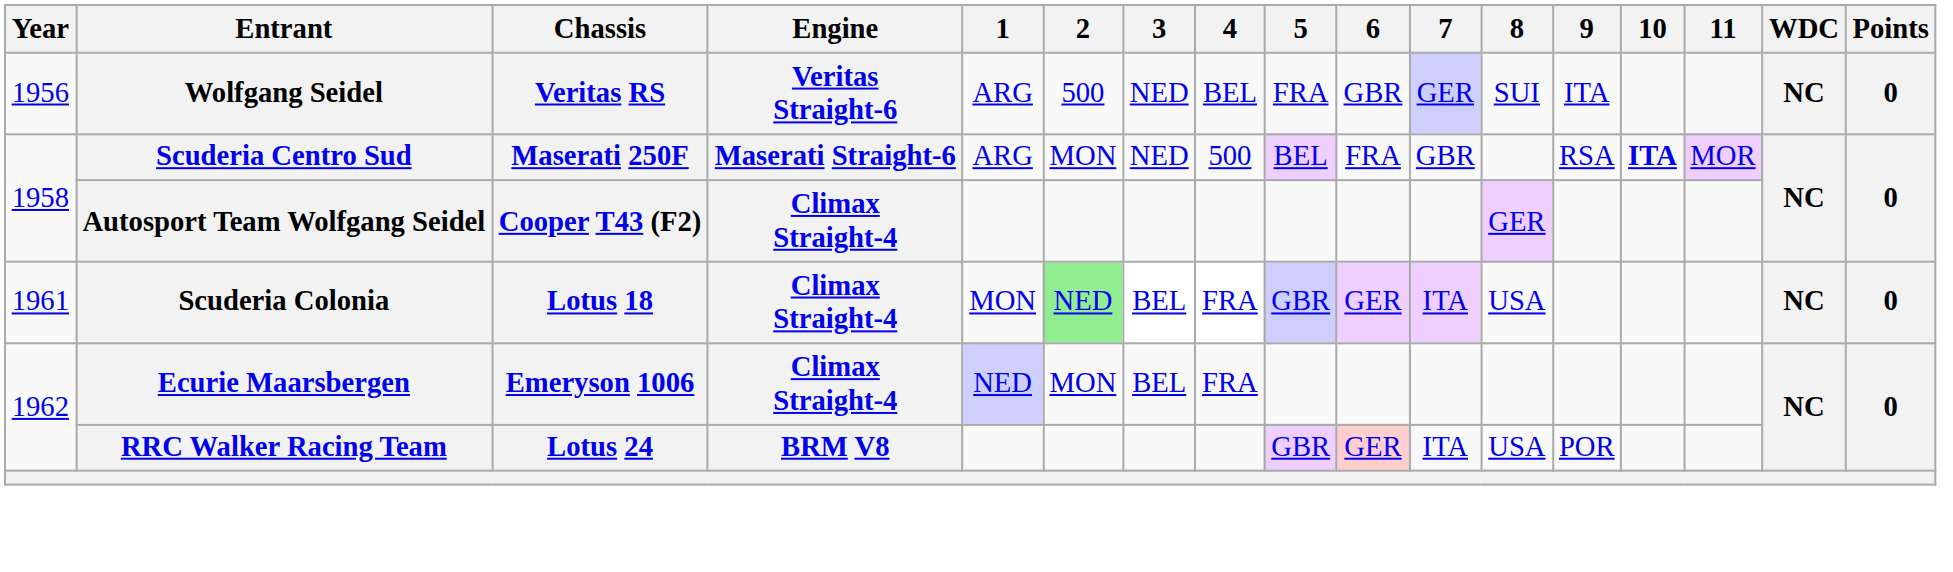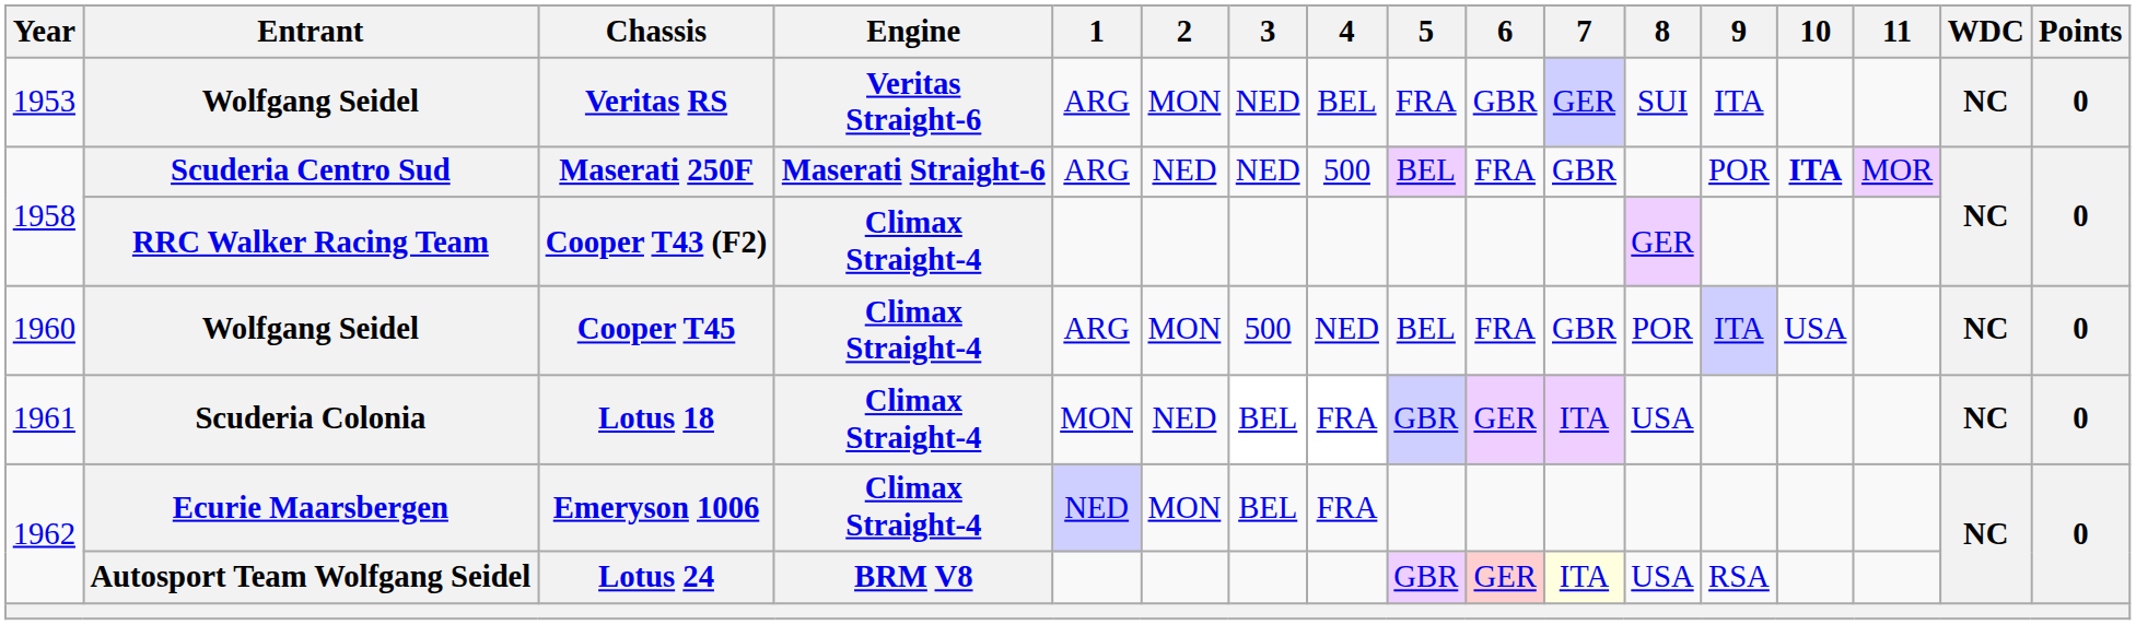Veritas RS | Year: 1956 -> 1953
Veritas RS | 2: 500 -> MON
Maserati 250F | 2: MON -> NED
Maserati 250F | 9: RSA -> POR
Cooper T43 (F2) | Entrant: Autosport Team Wolfgang Seidel -> RRC Walker Racing Team
+ row: 1960 | Wolfgang Seidel | Cooper T45 | Climax Straight-4 | ARG | MON | 500 | NED | BEL | FRA | GBR | POR | ITA | USA | NC | 0
Lotus 18 | 2: lightgreen background -> no background
Lotus 24 | Entrant: RRC Walker Racing Team -> Autosport Team Wolfgang Seidel
Lotus 24 | 7: no background -> lightyellow background
Lotus 24 | 9: POR -> RSA
